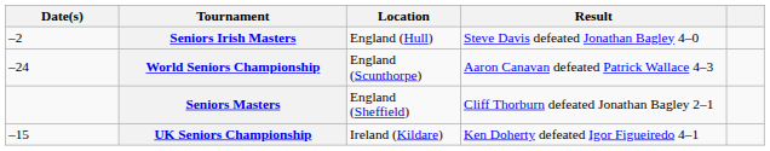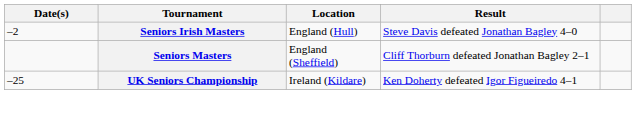- row: –24 | World Seniors Championship | England (Scunthorpe) | Aaron Canavan defeated Patrick Wallace 4–3
UK Seniors Championship | Date(s): –15 -> –25
